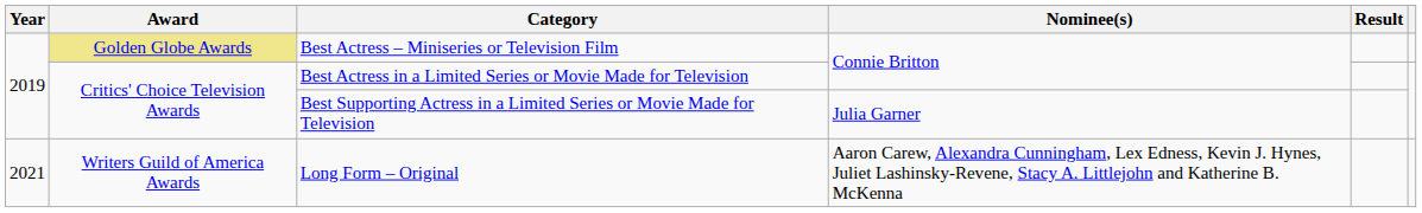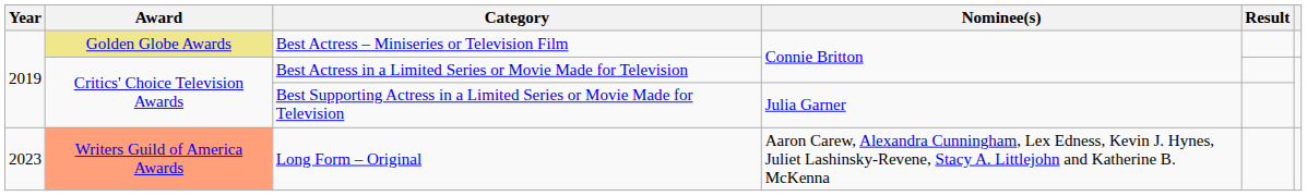Long Form – Original | Year: 2021 -> 2023
Long Form – Original | Award: no background -> lightsalmon background
